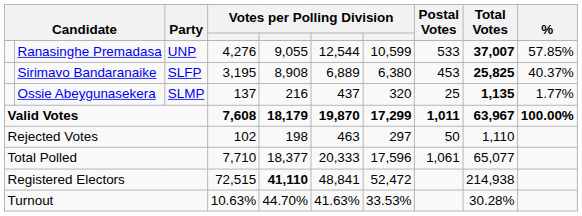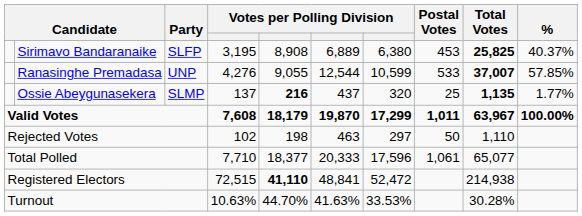rows swapped: Ranasinghe Premadasa <-> Sirimavo Bandaranaike
Ossie Abeygunasekera | column 5: normal -> bold
